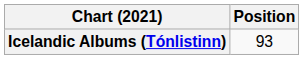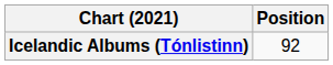Icelandic Albums (Tónlistinn) | Position: 93 -> 92
